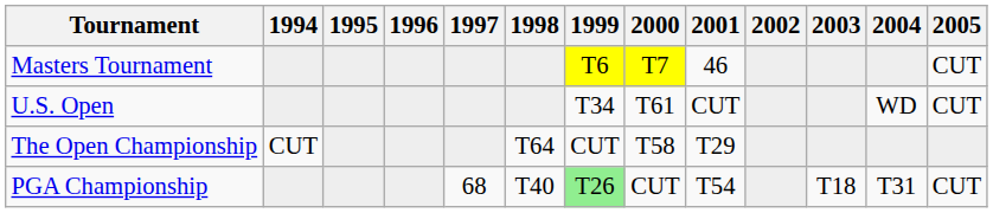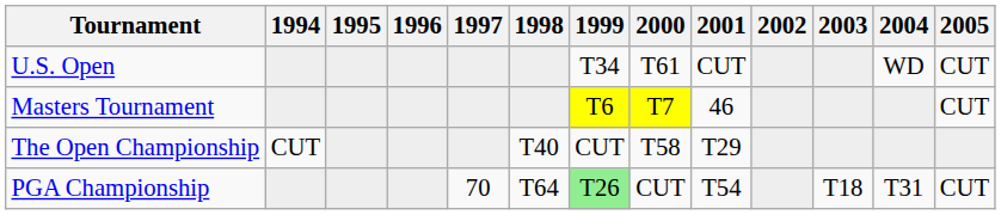rows swapped: Masters Tournament <-> U.S. Open
The Open Championship | 1998: T64 -> T40
PGA Championship | 1997: 68 -> 70
PGA Championship | 1998: T40 -> T64
